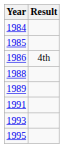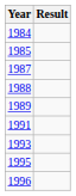- row: 1986 | 4th
+ row: 1987
+ row: 1996
